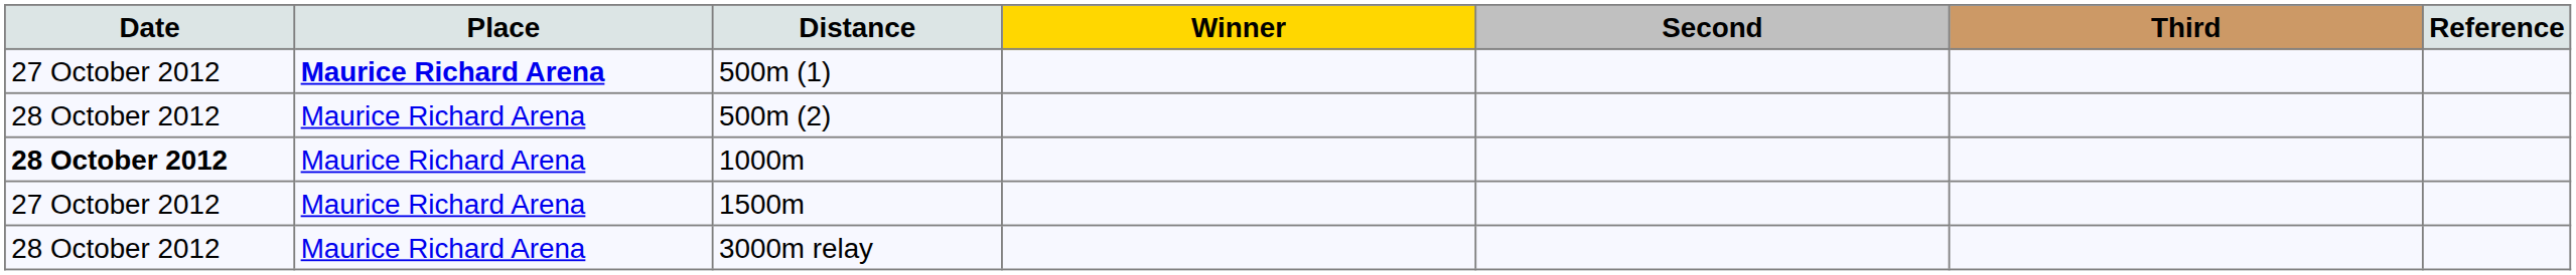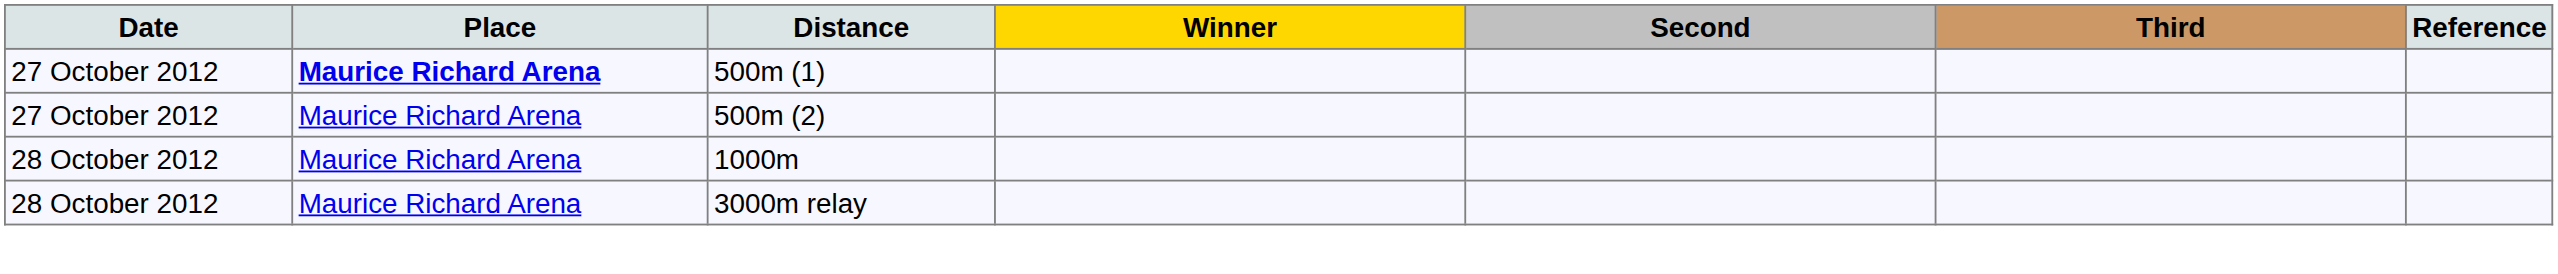500m (2) | Date: 28 October 2012 -> 27 October 2012
1000m | Date: bold -> normal
- row: 27 October 2012 | Maurice Richard Arena | 1500m
